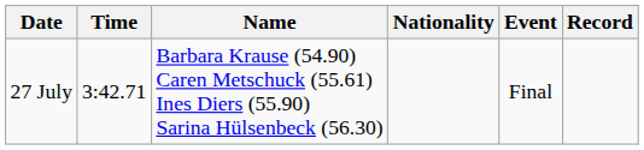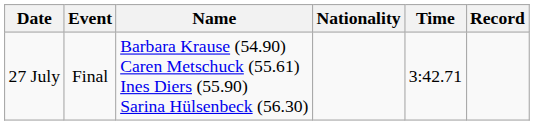columns swapped: Event <-> Time
